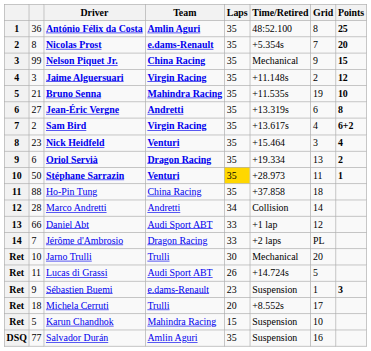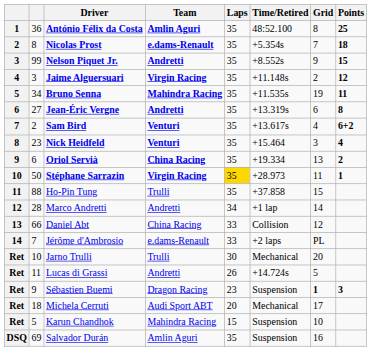Nicolas Prost | Points: 20 -> 18
Nelson Piquet Jr. | Team: China Racing -> Andretti
Nelson Piquet Jr. | Time/Retired: Mechanical -> +8.552s
Bruno Senna | column 2: 21 -> 34
Bruno Senna | Points: 10 -> 11
Sam Bird | Team: Virgin Racing -> Venturi
Oriol Servià | Team: Dragon Racing -> China Racing
Stéphane Sarrazin | Team: Venturi -> Virgin Racing
Ho-Pin Tung | Team: China Racing -> Trulli
Ho-Pin Tung | Grid: 18 -> 15
Marco Andretti | Time/Retired: Collision -> +1 lap
Daniel Abt | Team: Audi Sport ABT -> China Racing
Daniel Abt | Time/Retired: +1 lap -> Collision
Jérôme d'Ambrosio | Team: Dragon Racing -> e.dams-Renault
Lucas di Grassi | Team: Audi Sport ABT -> Andretti
Sébastien Buemi | Team: e.dams-Renault -> Dragon Racing
Sébastien Buemi | Grid: normal -> bold
Michela Cerruti | Team: Trulli -> Audi Sport ABT
Michela Cerruti | Time/Retired: +8.552s -> Mechanical
Salvador Durán | column 2: 77 -> 69
